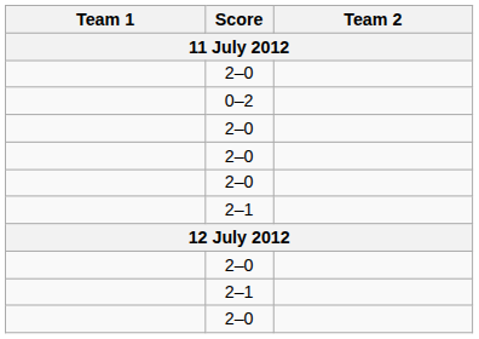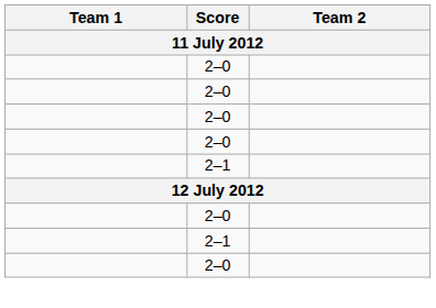- row: 0–2
